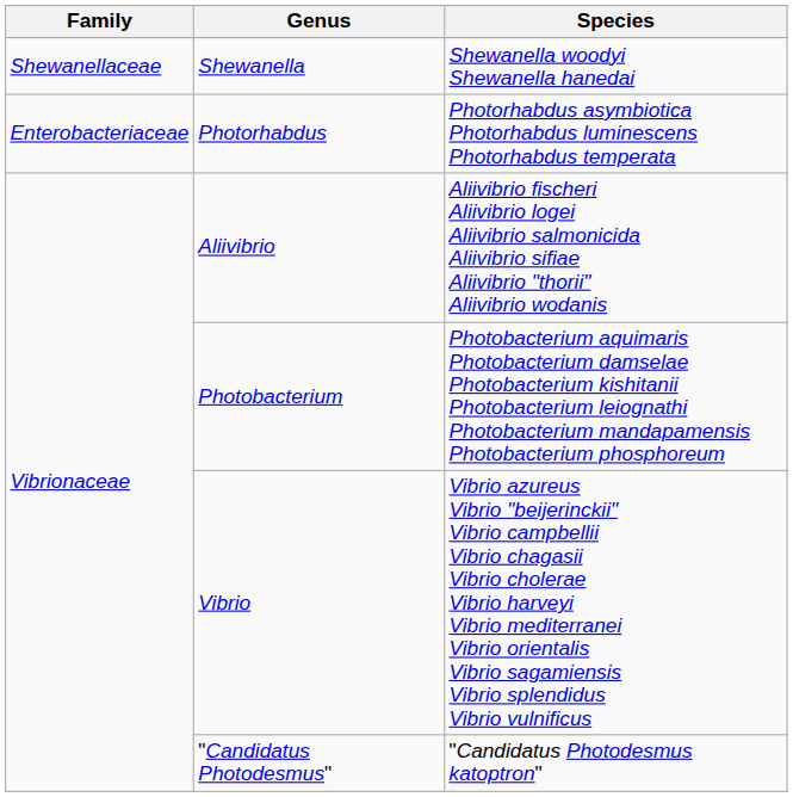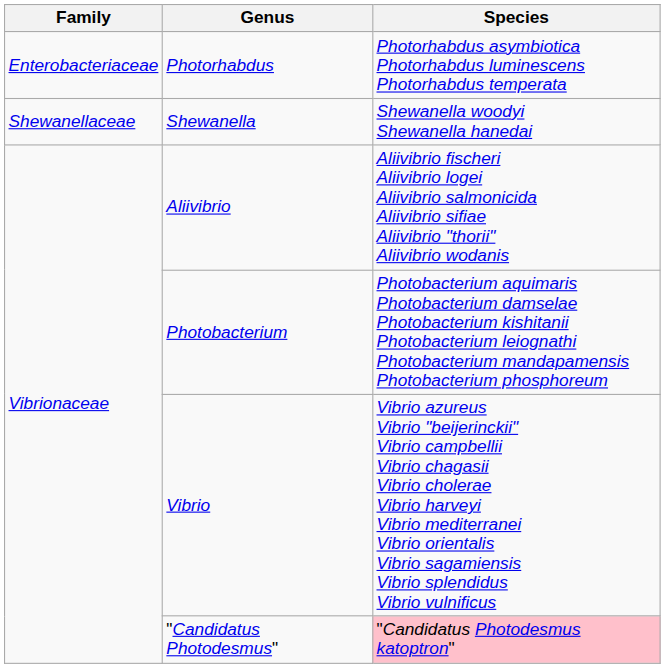rows swapped: Photorhabdus <-> Shewanella
"Candidatus Photodesmus" | Species: no background -> pink background
